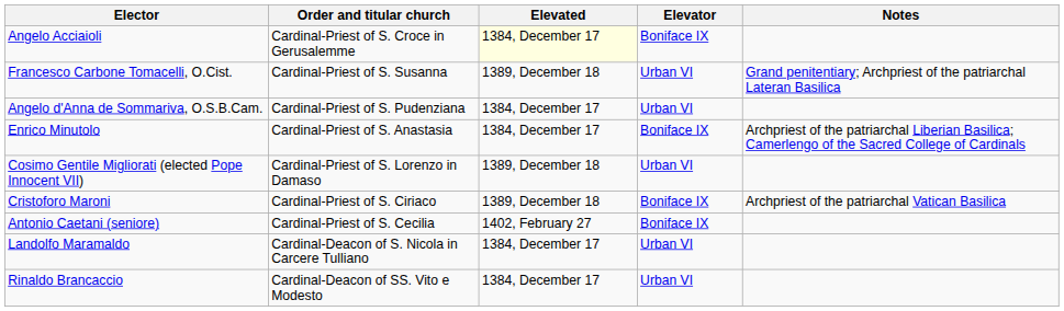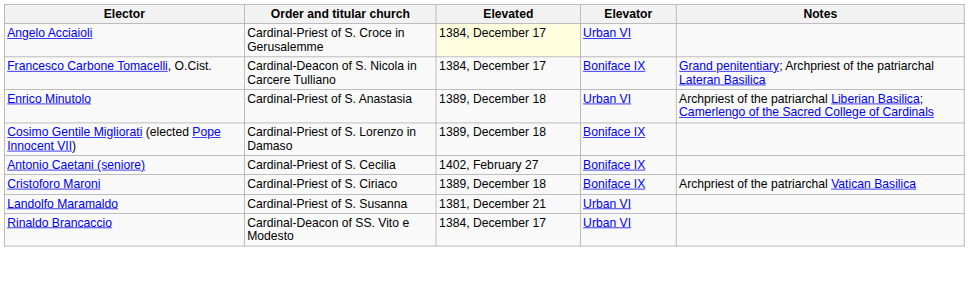Angelo Acciaioli | Elevator: Boniface IX -> Urban VI
Francesco Carbone Tomacelli, O.Cist. | Order and titular church: Cardinal-Priest of S. Susanna -> Cardinal-Deacon of S. Nicola in Carcere Tulliano
Francesco Carbone Tomacelli, O.Cist. | Elevated: 1389, December 18 -> 1384, December 17
Francesco Carbone Tomacelli, O.Cist. | Elevator: Urban VI -> Boniface IX
- row: Angelo d'Anna de Sommariva, O.S.B.Cam. | Cardinal-Priest of S. Pudenziana | 1384, December 17 | Urban VI
Enrico Minutolo | Elevated: 1384, December 17 -> 1389, December 18
Enrico Minutolo | Elevator: Boniface IX -> Urban VI
Cosimo Gentile Migliorati (elected Pope Innocent VII) | Elevator: Urban VI -> Boniface IX
rows swapped: Cristoforo Maroni <-> Antonio Caetani (seniore)
Landolfo Maramaldo | Order and titular church: Cardinal-Deacon of S. Nicola in Carcere Tulliano -> Cardinal-Priest of S. Susanna
Landolfo Maramaldo | Elevated: 1384, December 17 -> 1381, December 21
